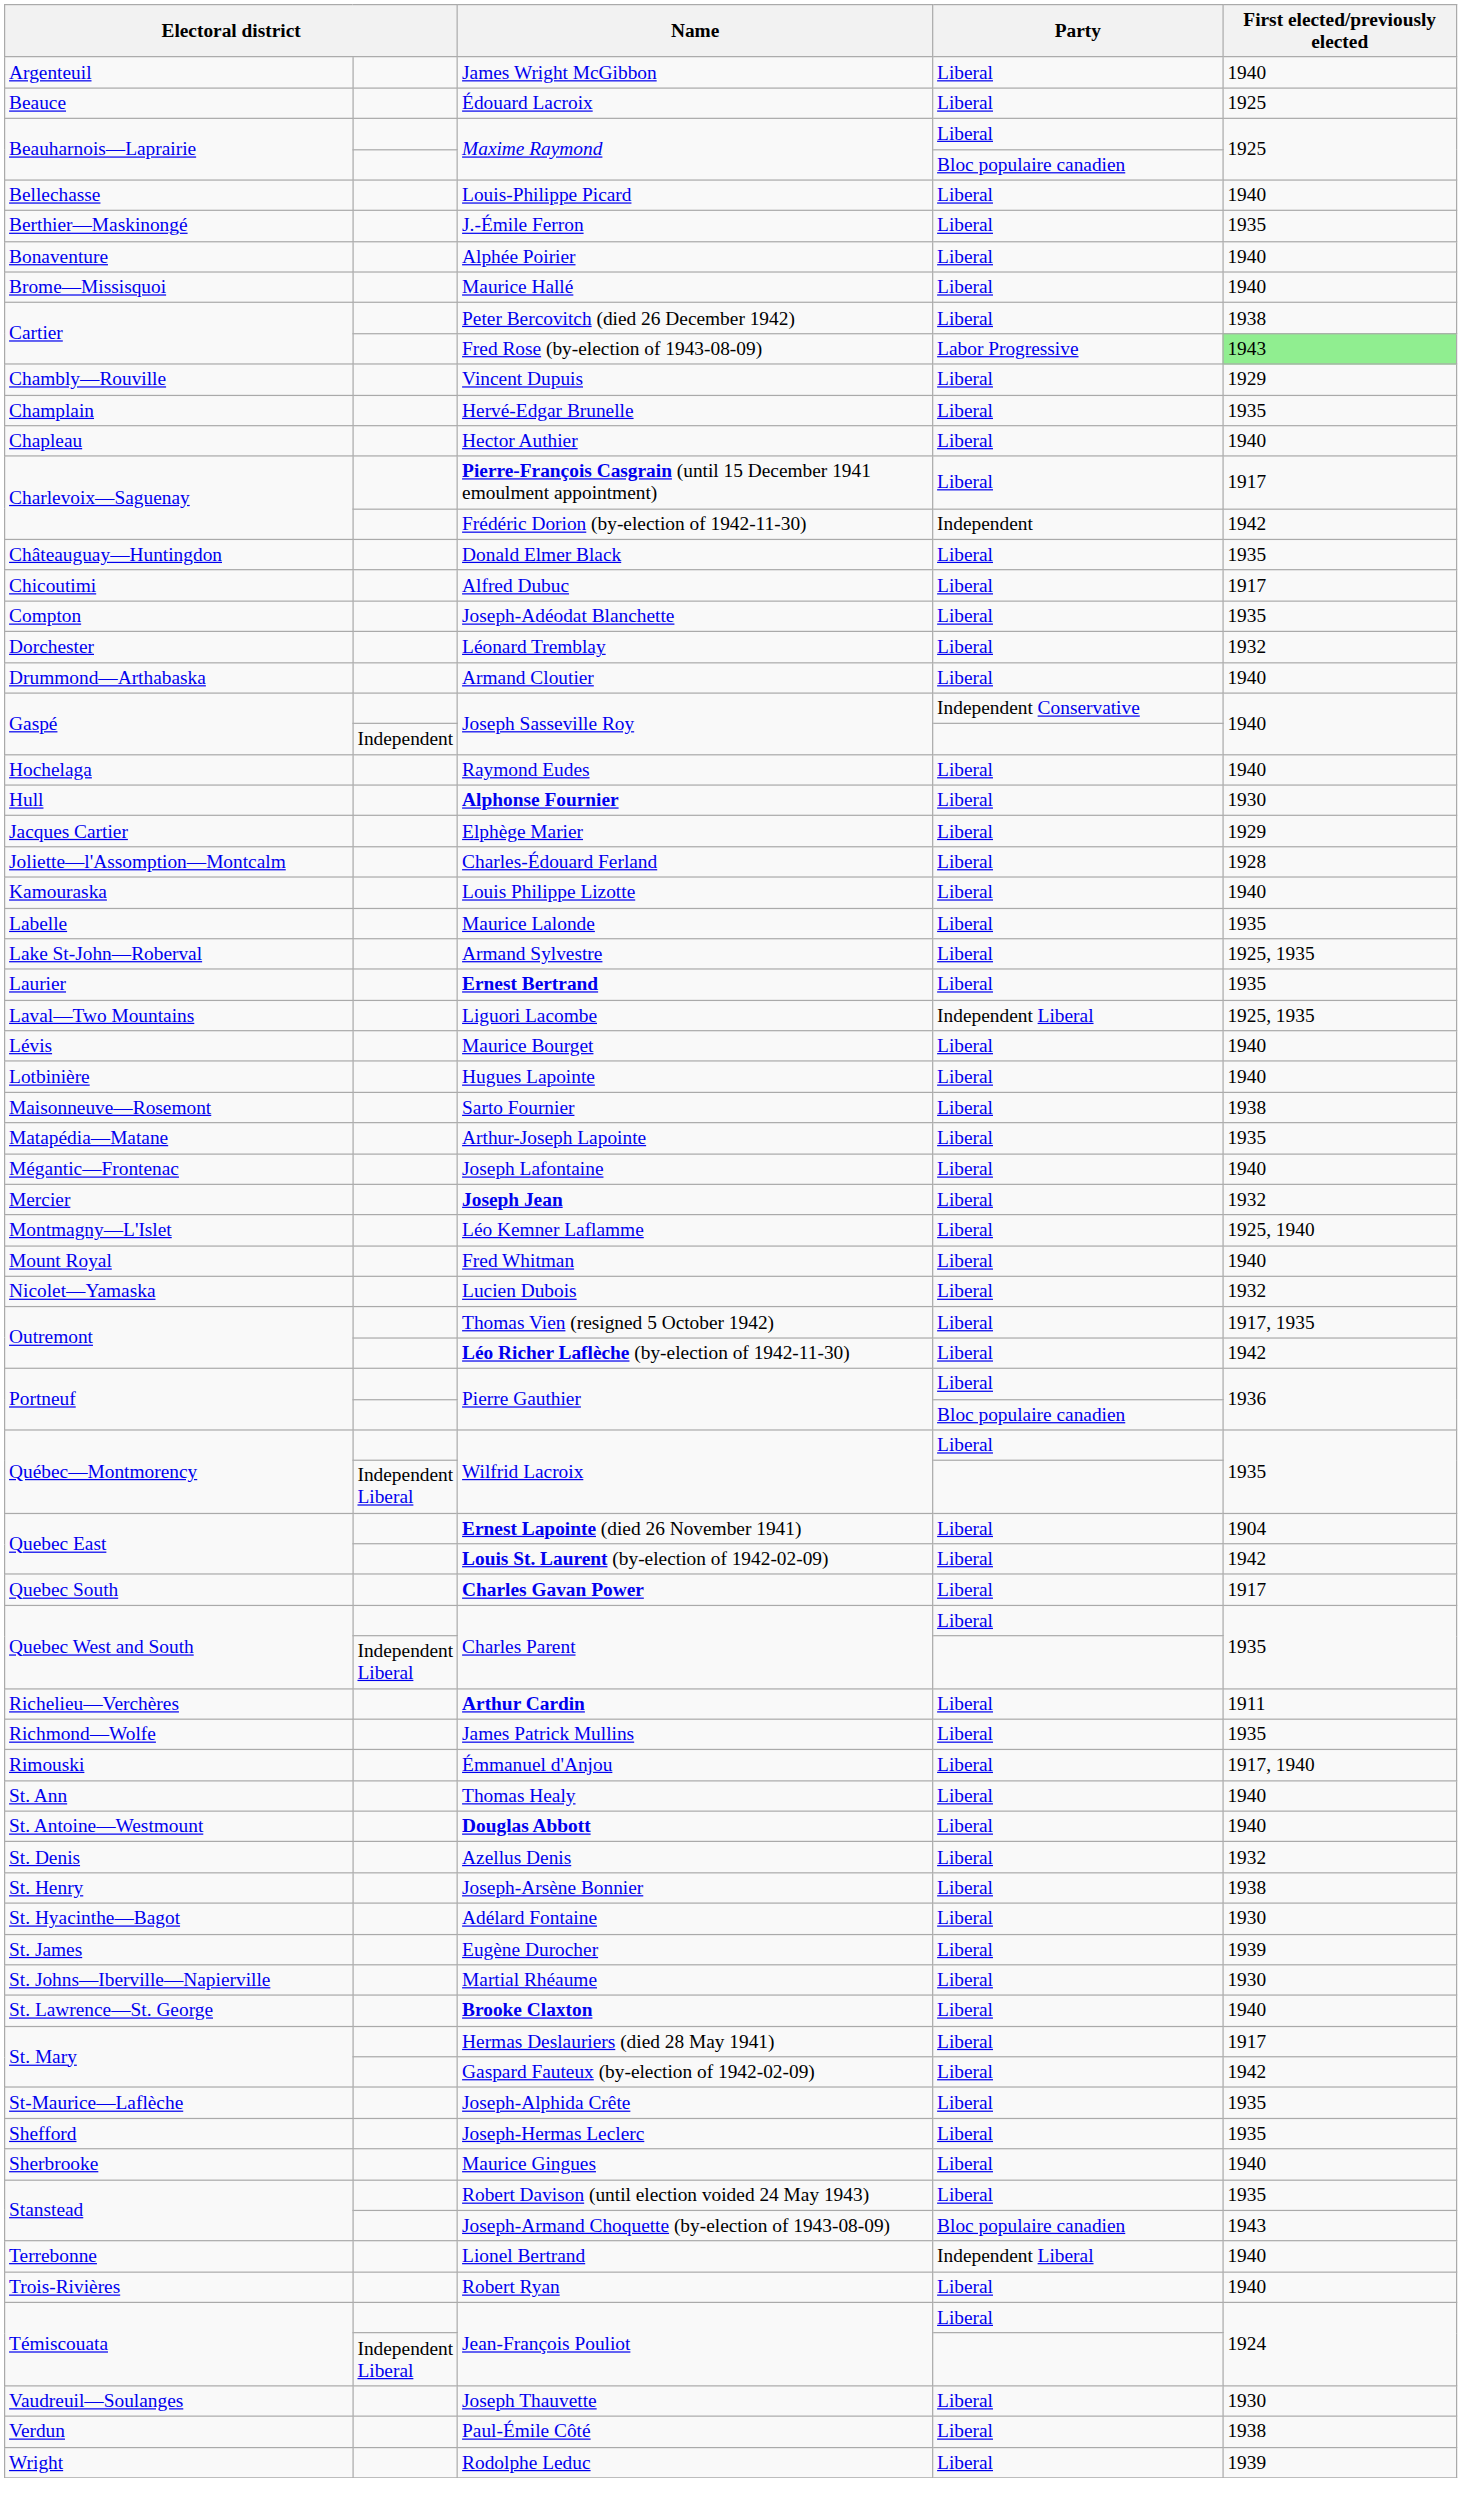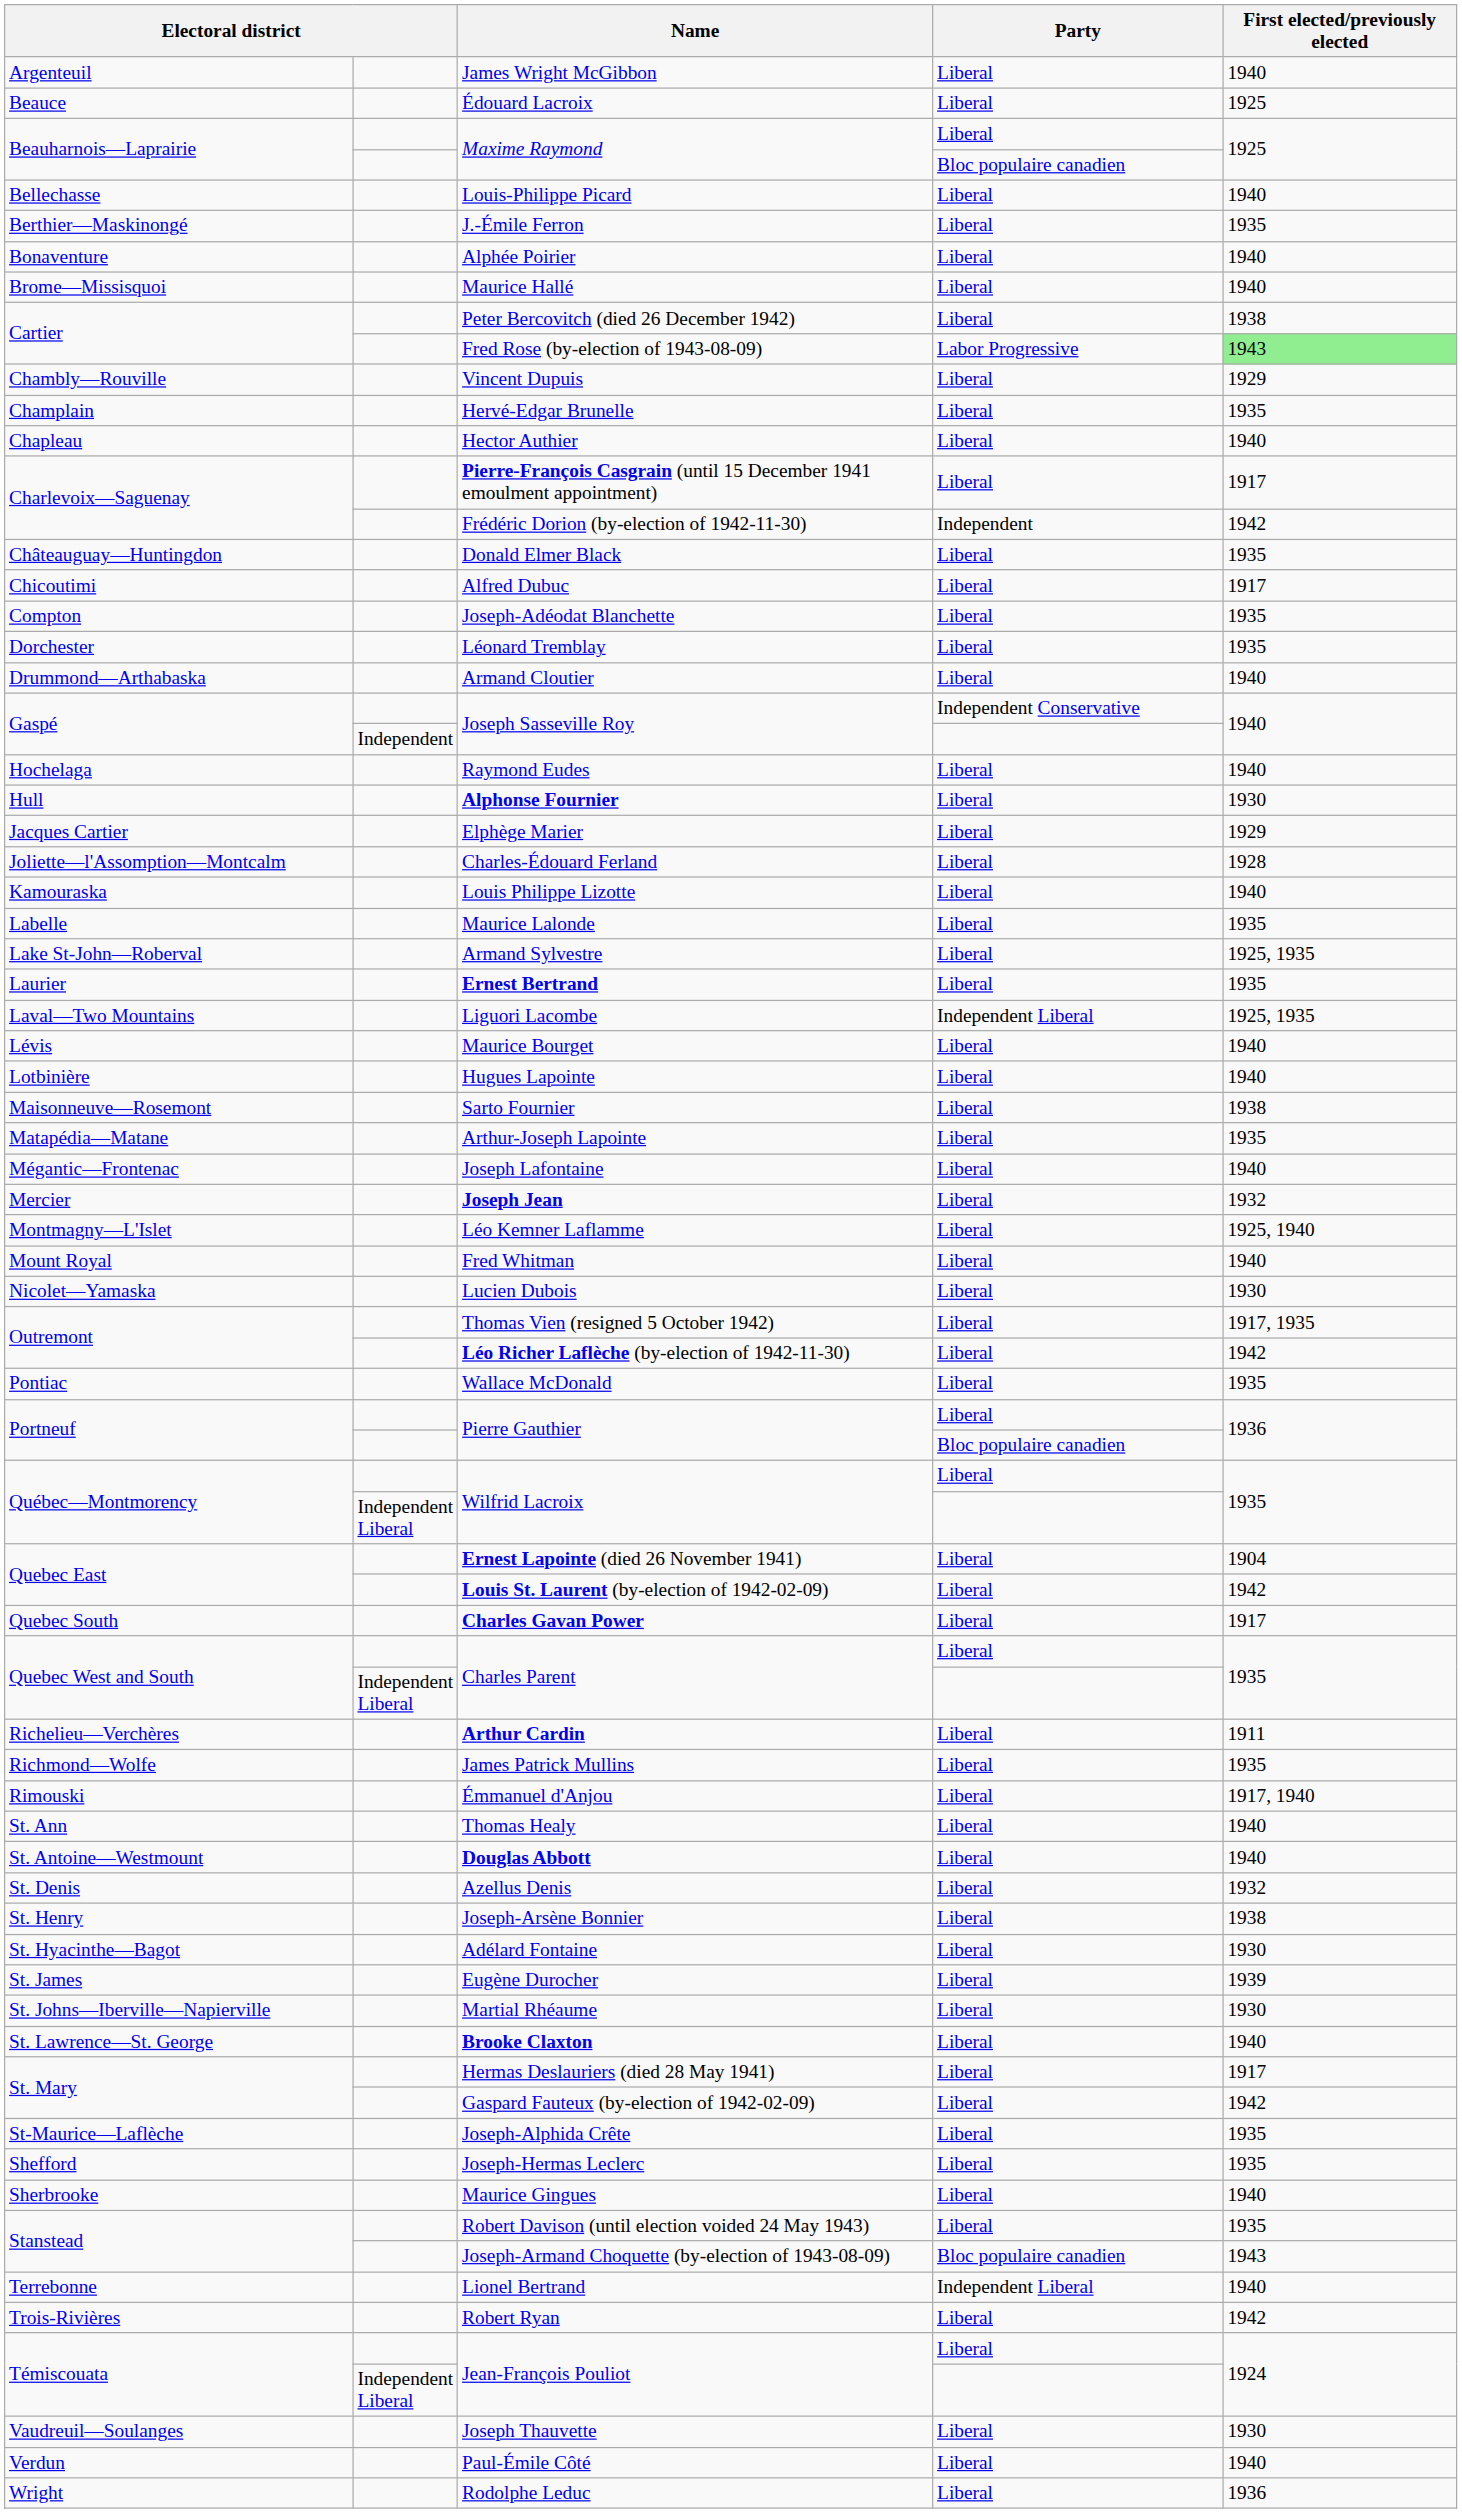Léonard Tremblay | First elected/previously elected: 1932 -> 1935
Lucien Dubois | First elected/previously elected: 1932 -> 1930
+ row: Pontiac | Wallace McDonald | Liberal | 1935
Robert Ryan | First elected/previously elected: 1940 -> 1942
Paul-Émile Côté | First elected/previously elected: 1938 -> 1940
Rodolphe Leduc | First elected/previously elected: 1939 -> 1936
